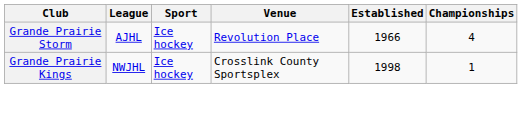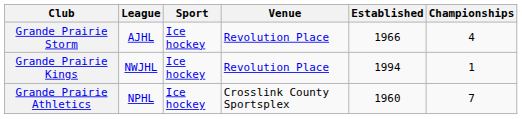Grande Prairie Kings | Venue: Crosslink County Sportsplex -> Revolution Place
Grande Prairie Kings | Established: 1998 -> 1994
+ row: Grande Prairie Athletics | NPHL | Ice hockey | Crosslink County Sportsplex | 1960 | 7
